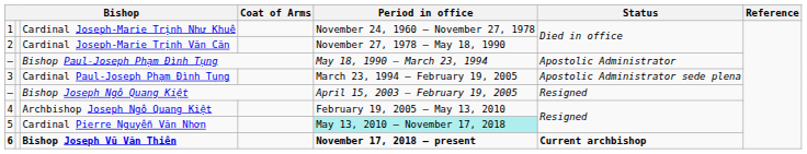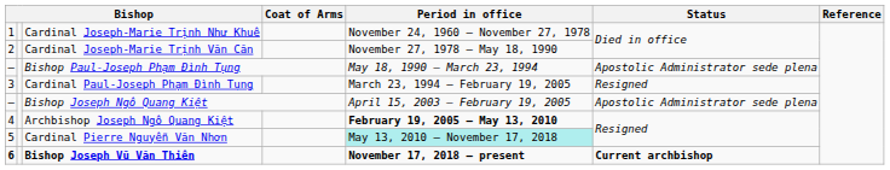Bishop Paul-Joseph Phạm Ðình Tụng | Status: Apostolic Administrator -> Apostolic Administrator sede plena
Cardinal Paul-Joseph Phạm Ðình Tụng | Status: Apostolic Administrator sede plena -> Resigned
Bishop Joseph Ngô Quang Kiệt | Status: Resigned -> Apostolic Administrator sede plena
Archbishop Joseph Ngô Quang Kiệt | Period in office: normal -> bold
